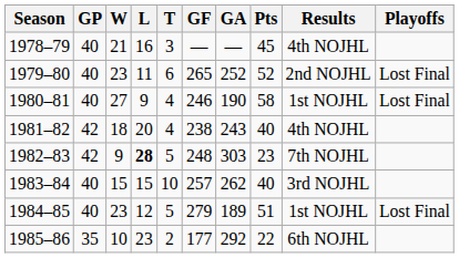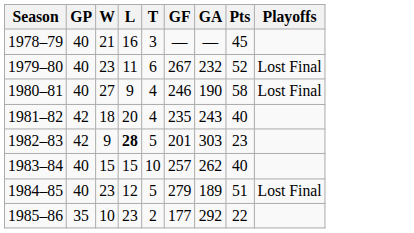- column: Results | 4th NOJHL | 2nd NOJHL | 1st NOJHL | 4th NOJHL | 7th NOJHL | 3rd NOJHL | 1st NOJHL | 6th NOJHL
1979–80 | GF: 265 -> 267
1979–80 | GA: 252 -> 232
1981–82 | GF: 238 -> 235
1982–83 | GF: 248 -> 201
